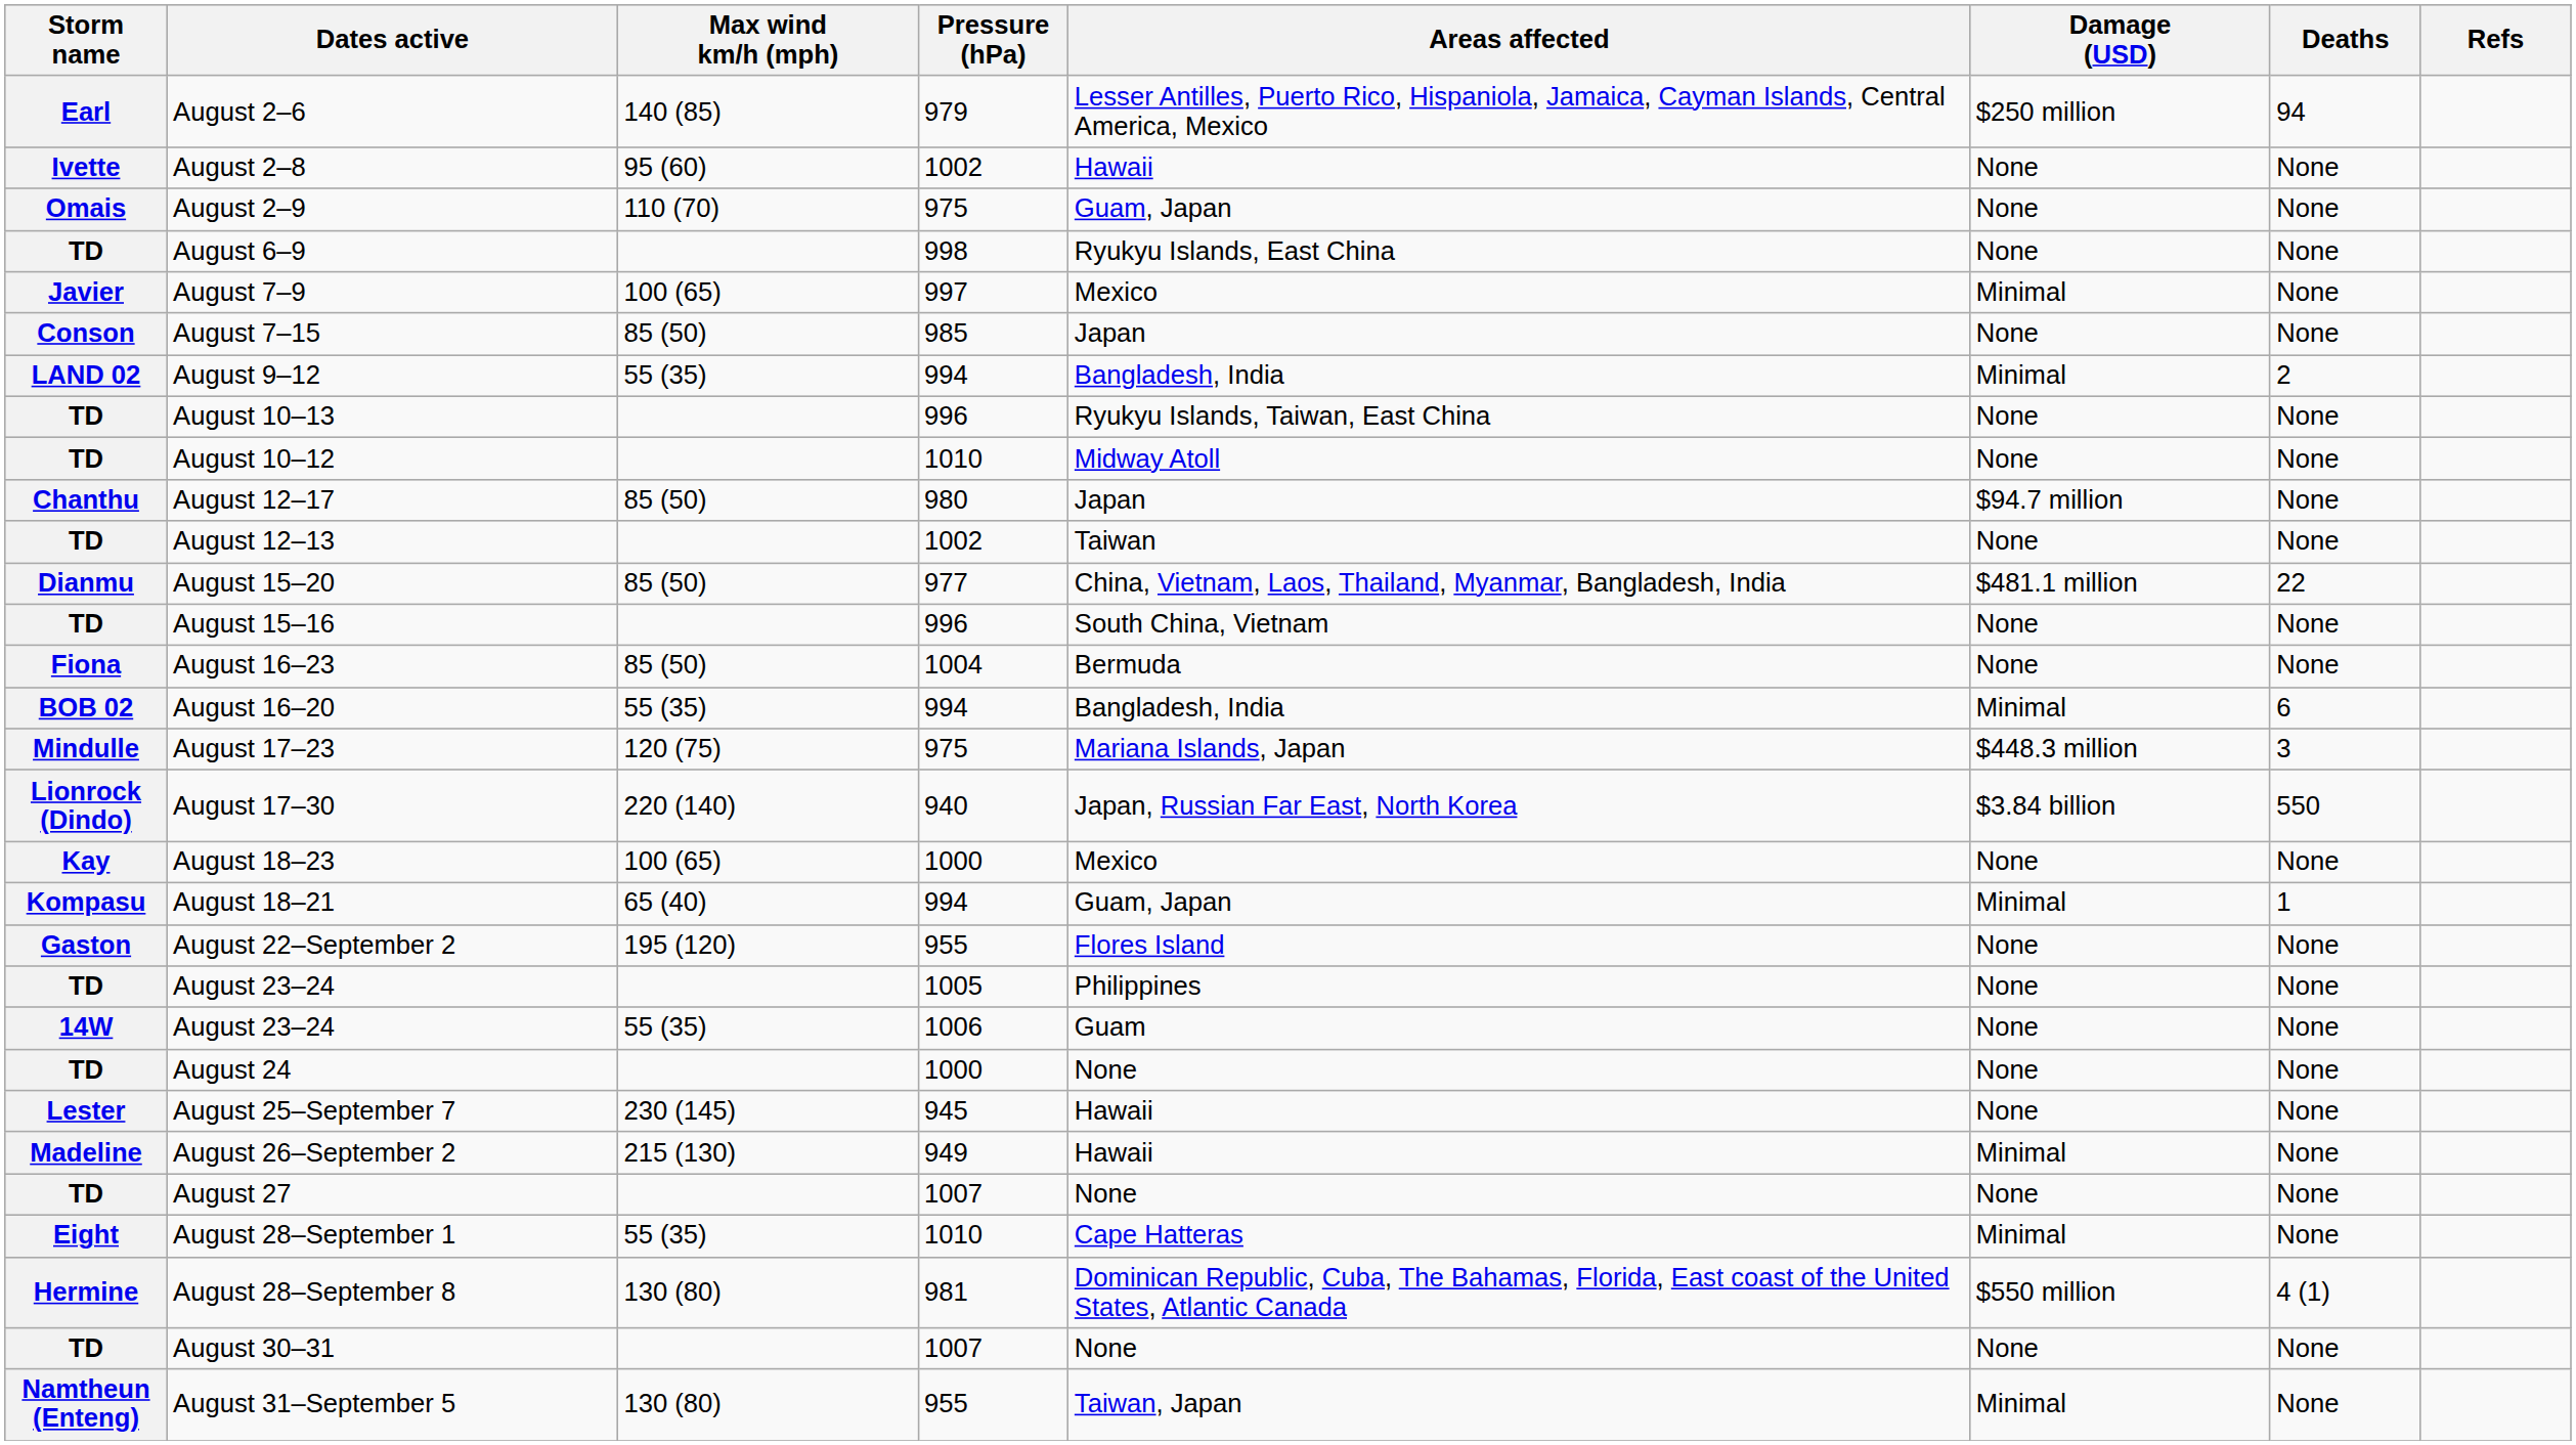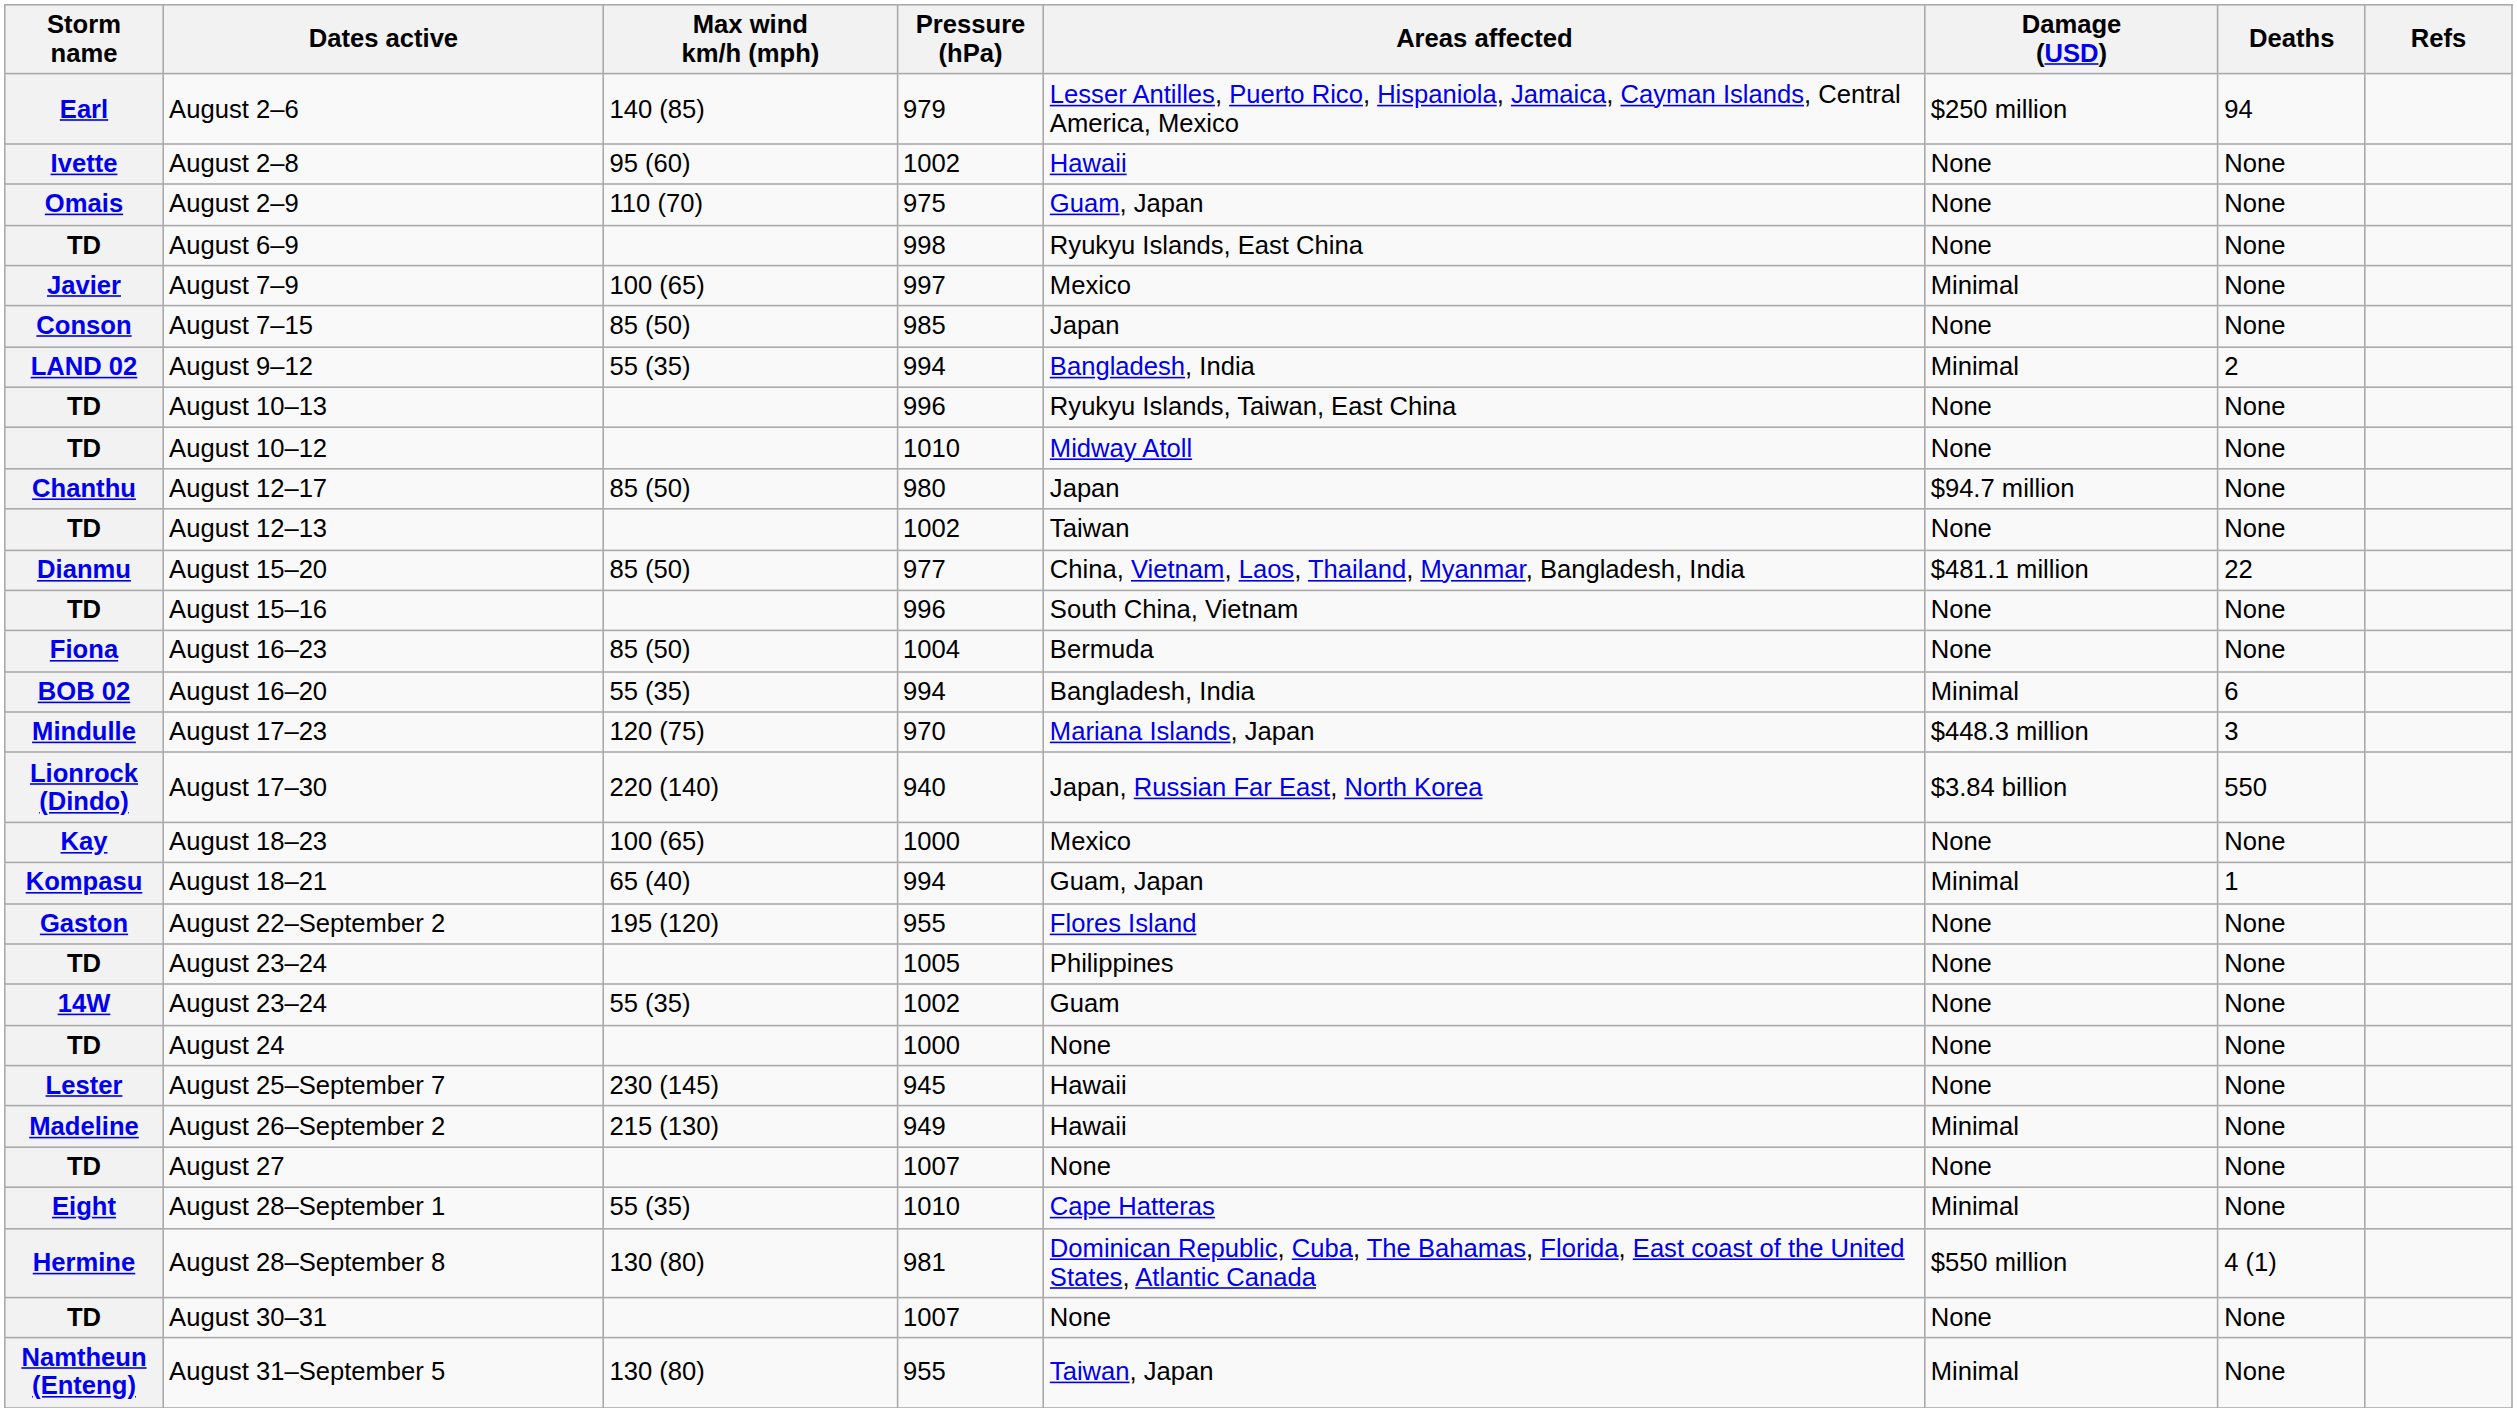August 17–23 | Pressure (hPa): 975 -> 970
14W / August 23–24 | Pressure (hPa): 1006 -> 1002
